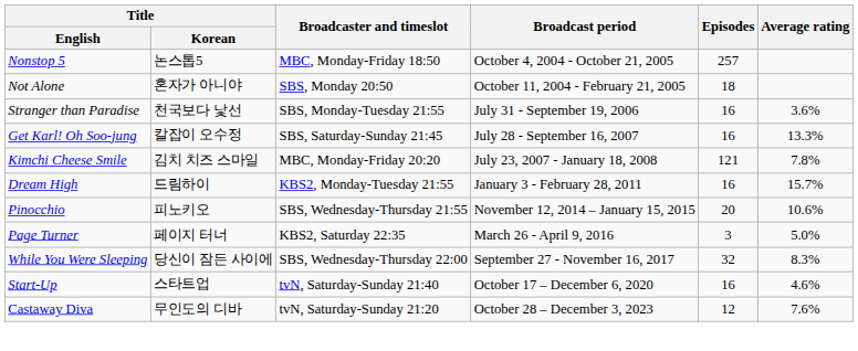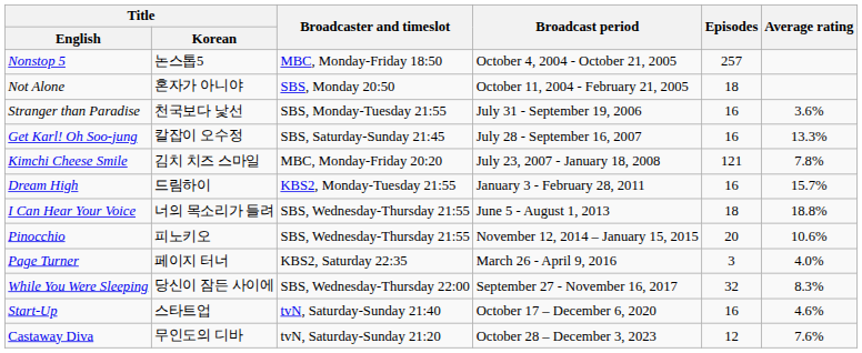+ row: I Can Hear Your Voice | 너의 목소리가 들려 | SBS, Wednesday-Thursday 21:55 | June 5 - August 1, 2013 | 18 | 18.8%
Page Turner | Average rating: 5.0% -> 4.0%
